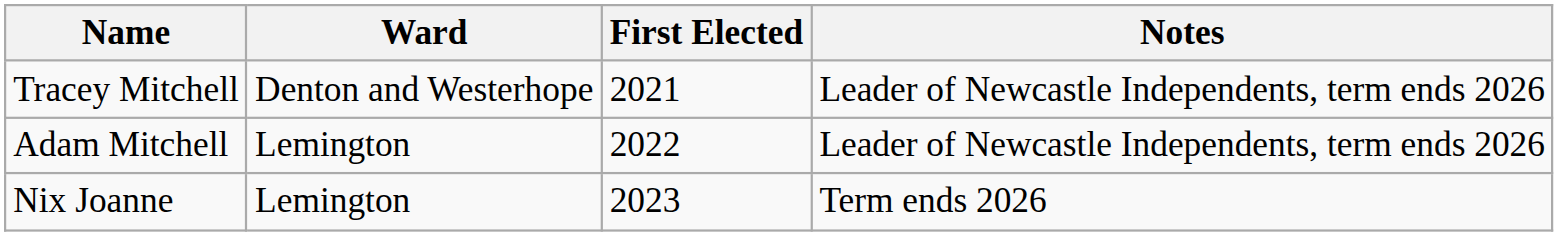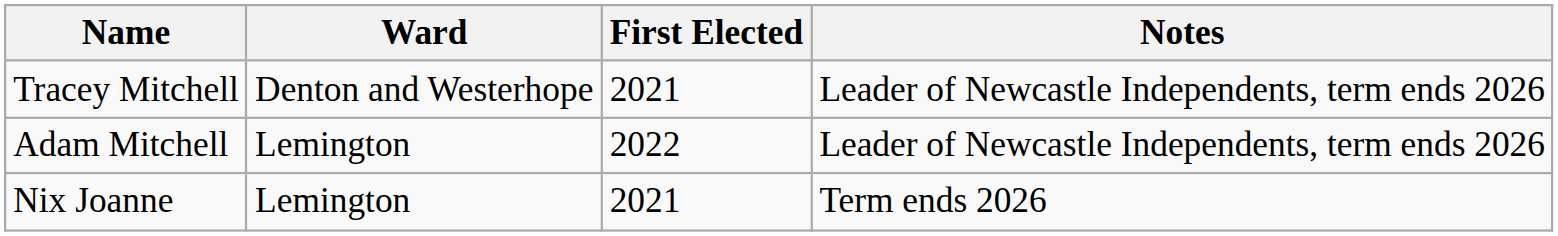Nix Joanne | First Elected: 2023 -> 2021
